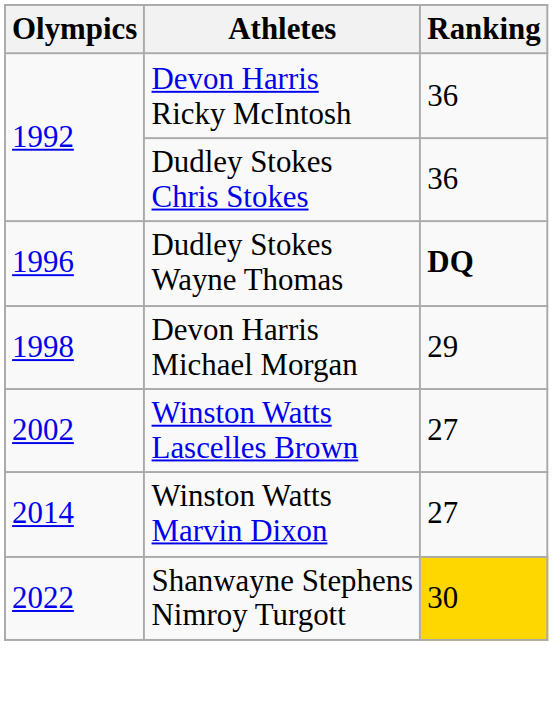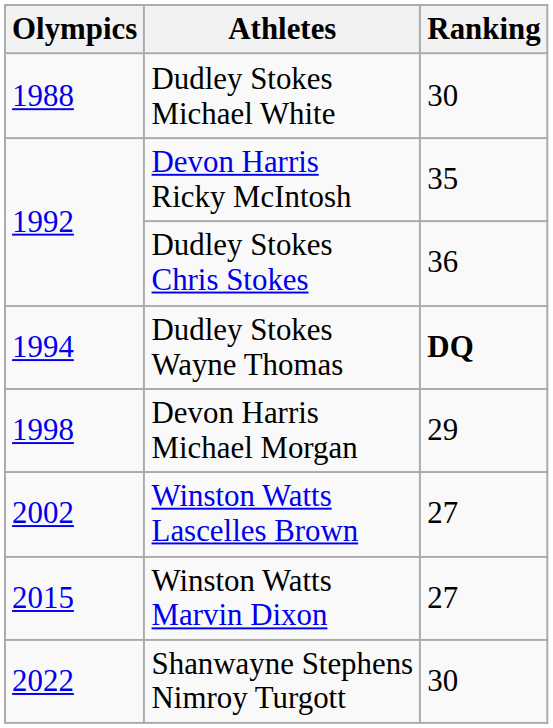+ row: 1988 | Dudley Stokes Michael White | 30
Devon Harris Ricky McIntosh | Ranking: 36 -> 35
Dudley Stokes Wayne Thomas | Olympics: 1996 -> 1994
Winston Watts Marvin Dixon | Olympics: 2014 -> 2015
Shanwayne Stephens Nimroy Turgott | Ranking: gold background -> no background
